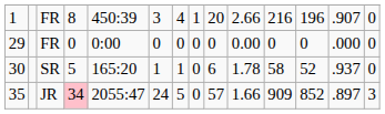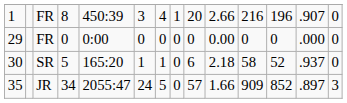30 | column 10: 1.78 -> 2.18
35 | column 4: pink background -> no background
